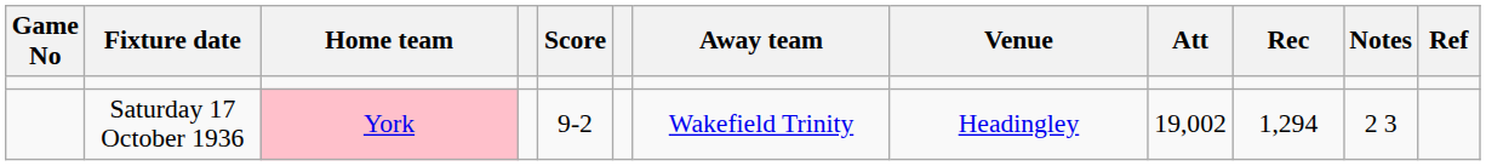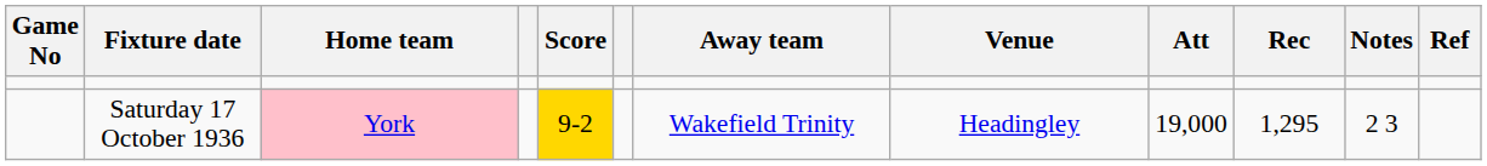Saturday 17 October 1936 | Score: no background -> gold background
Saturday 17 October 1936 | Att: 19,002 -> 19,000
Saturday 17 October 1936 | Rec: 1,294 -> 1,295
